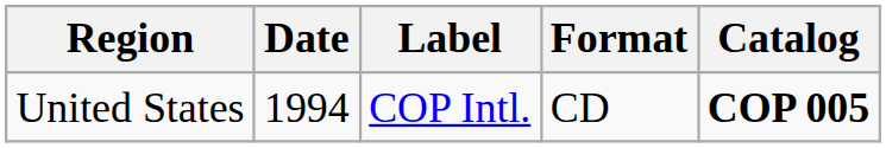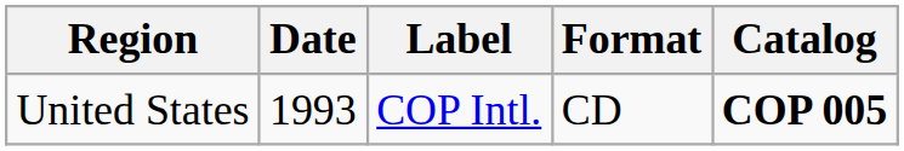United States | Date: 1994 -> 1993
